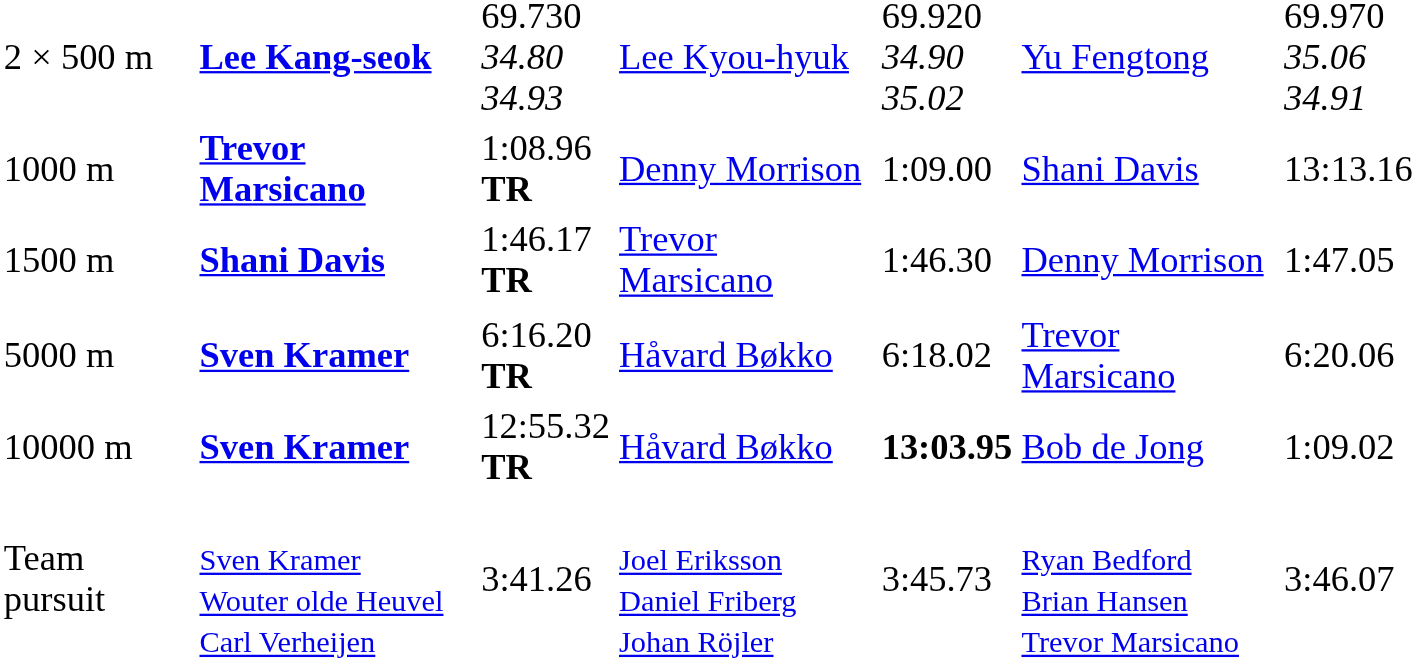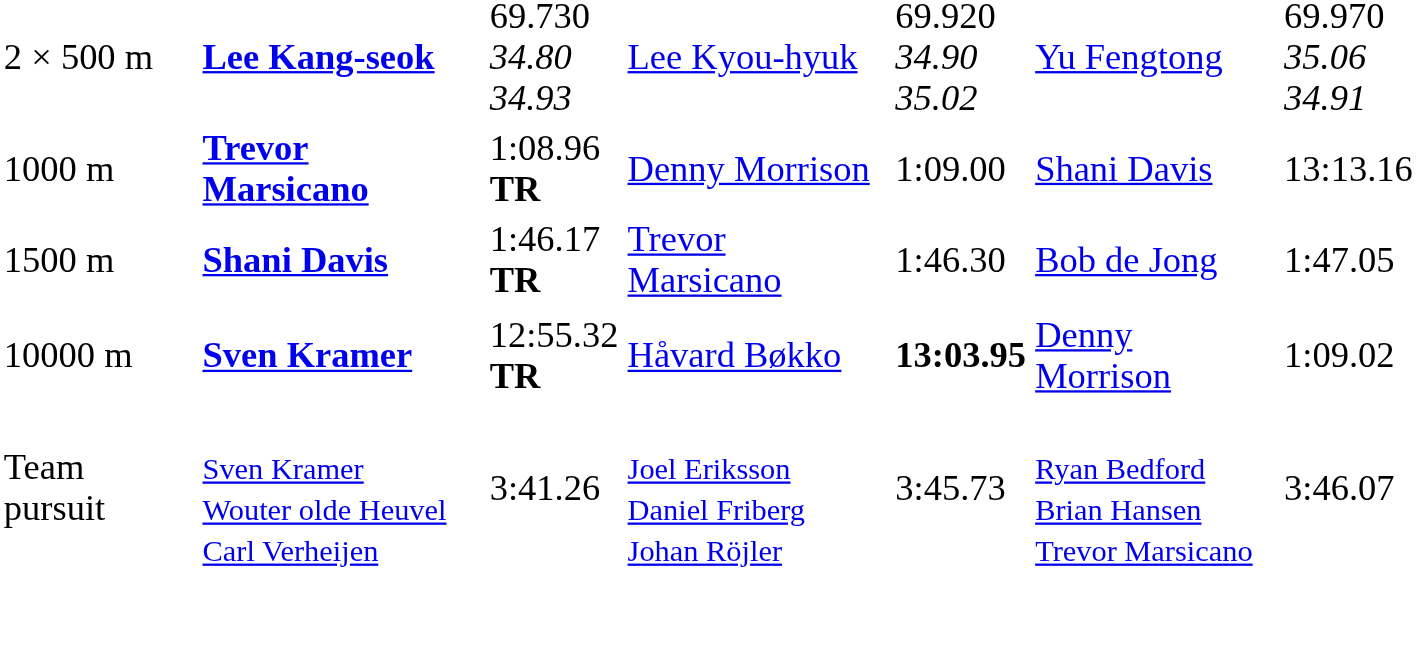1:46.17 TR | column 6: Denny Morrison -> Bob de Jong
- row: 5000 m | Sven Kramer | 6:16.20 TR | Håvard Bøkko | 6:18.02 | Trevor Marsicano | 6:20.06
12:55.32 TR | column 6: Bob de Jong -> Denny Morrison
